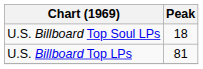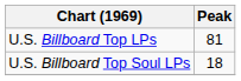rows swapped: U.S. Billboard Top LPs <-> U.S. Billboard Top Soul LPs
